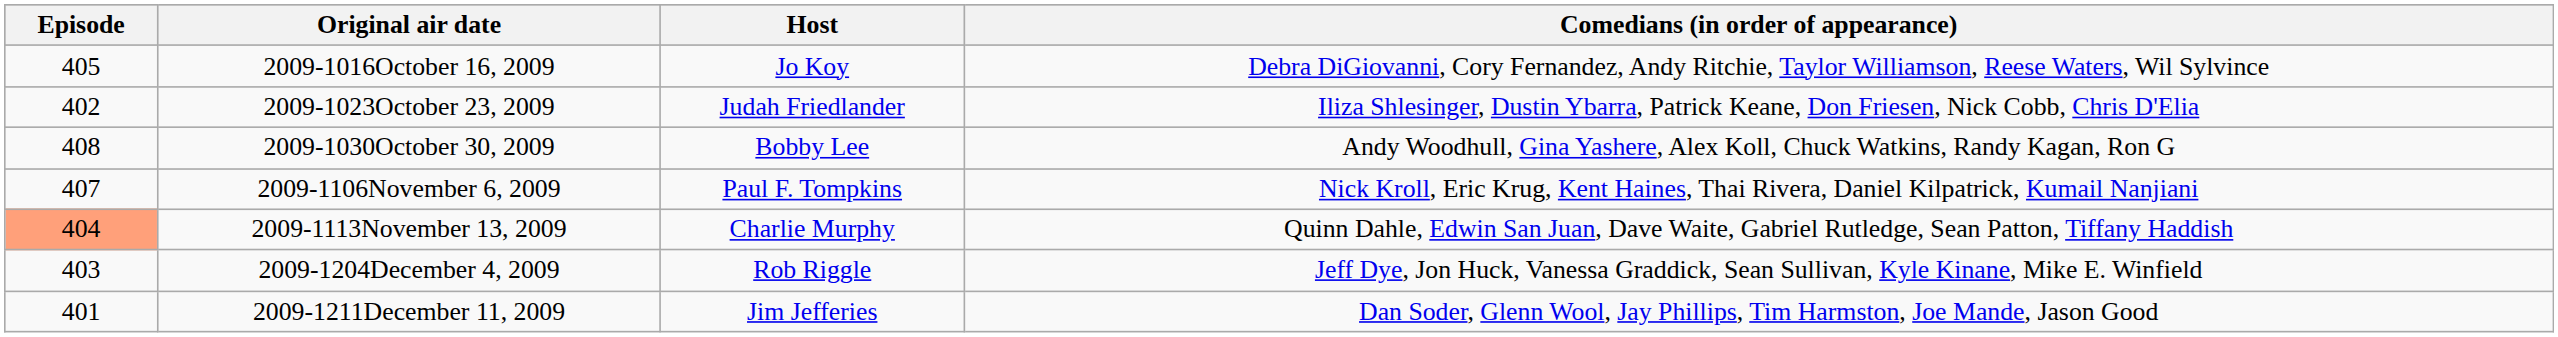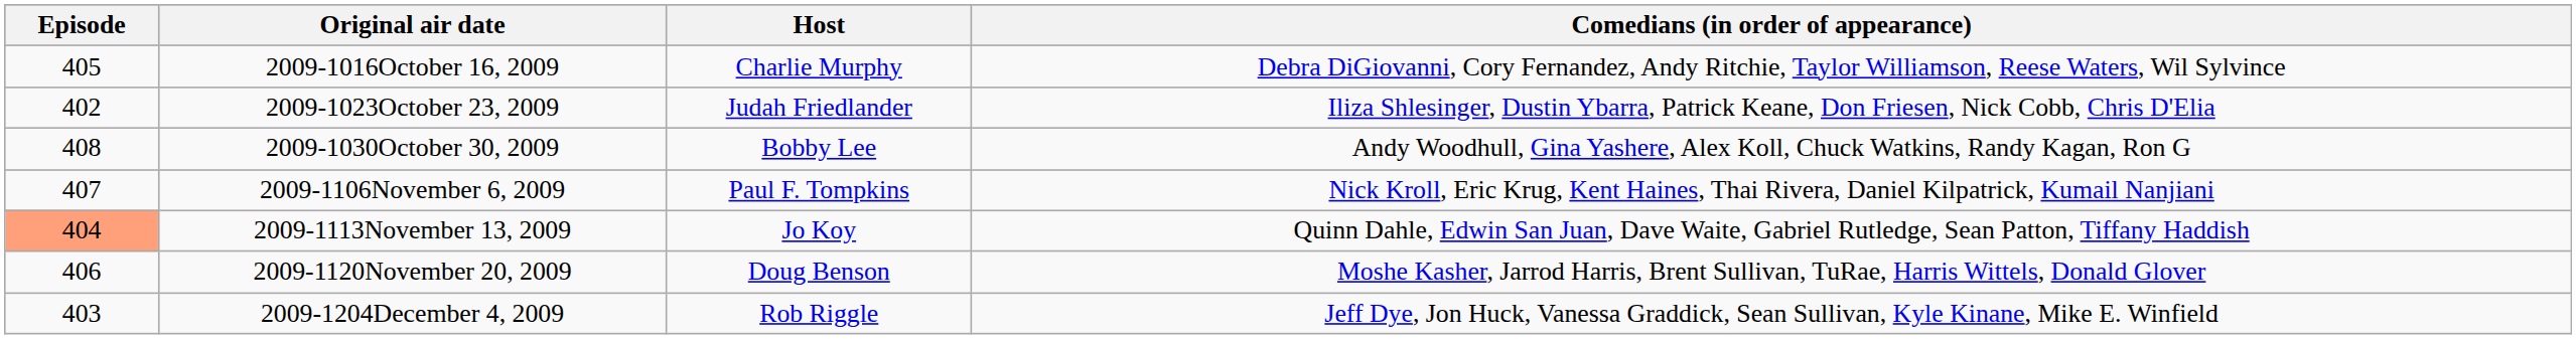2009-1016October 16, 2009 | Host: Jo Koy -> Charlie Murphy
2009-1113November 13, 2009 | Host: Charlie Murphy -> Jo Koy
+ row: 406 | 2009-1120November 20, 2009 | Doug Benson | Moshe Kasher, Jarrod Harris, Brent Sullivan, TuRae, Harris Wittels, Donald Glover
- row: 401 | 2009-1211December 11, 2009 | Jim Jefferies | Dan Soder, Glenn Wool, Jay Phillips, Tim Harmston, Joe Mande, Jason Good
